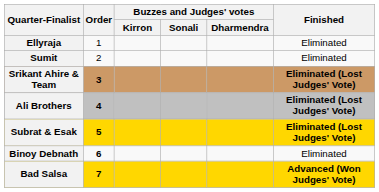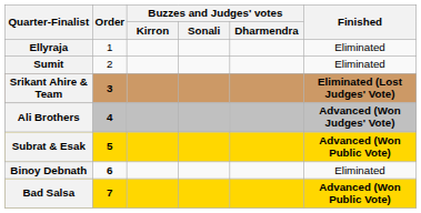Ali Brothers | Finished: Eliminated (Lost Judges' Vote) -> Advanced (Won Judges' Vote)
Subrat & Esak | Finished: Eliminated (Lost Judges' Vote) -> Advanced (Won Public Vote)
Bad Salsa | Finished: Advanced (Won Judges' Vote) -> Advanced (Won Public Vote)
